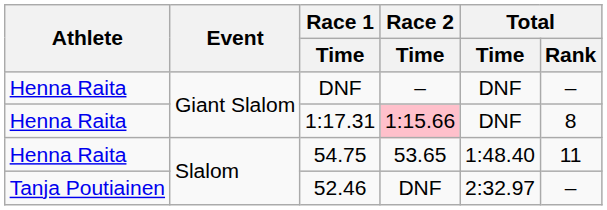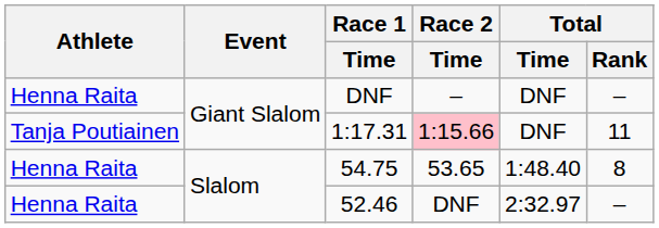1:17.31 | Athlete: Henna Raita -> Tanja Poutiainen
1:17.31 | Total / Rank: 8 -> 11
54.75 | Total / Rank: 11 -> 8
52.46 | Athlete: Tanja Poutiainen -> Henna Raita
